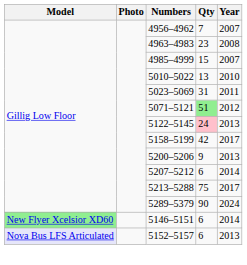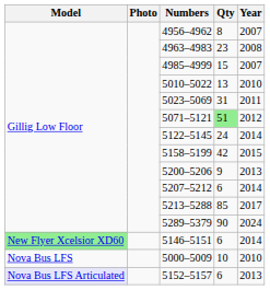4956–4962 | Qty: 7 -> 8
5122–5145 | Qty: pink background -> no background
5122–5145 | Year: 2013 -> 2014
5158–5199 | Year: 2017 -> 2015
5213–5288 | Qty: 75 -> 85
+ row: Nova Bus LFS | 5000–5009 | 10 | 2010
